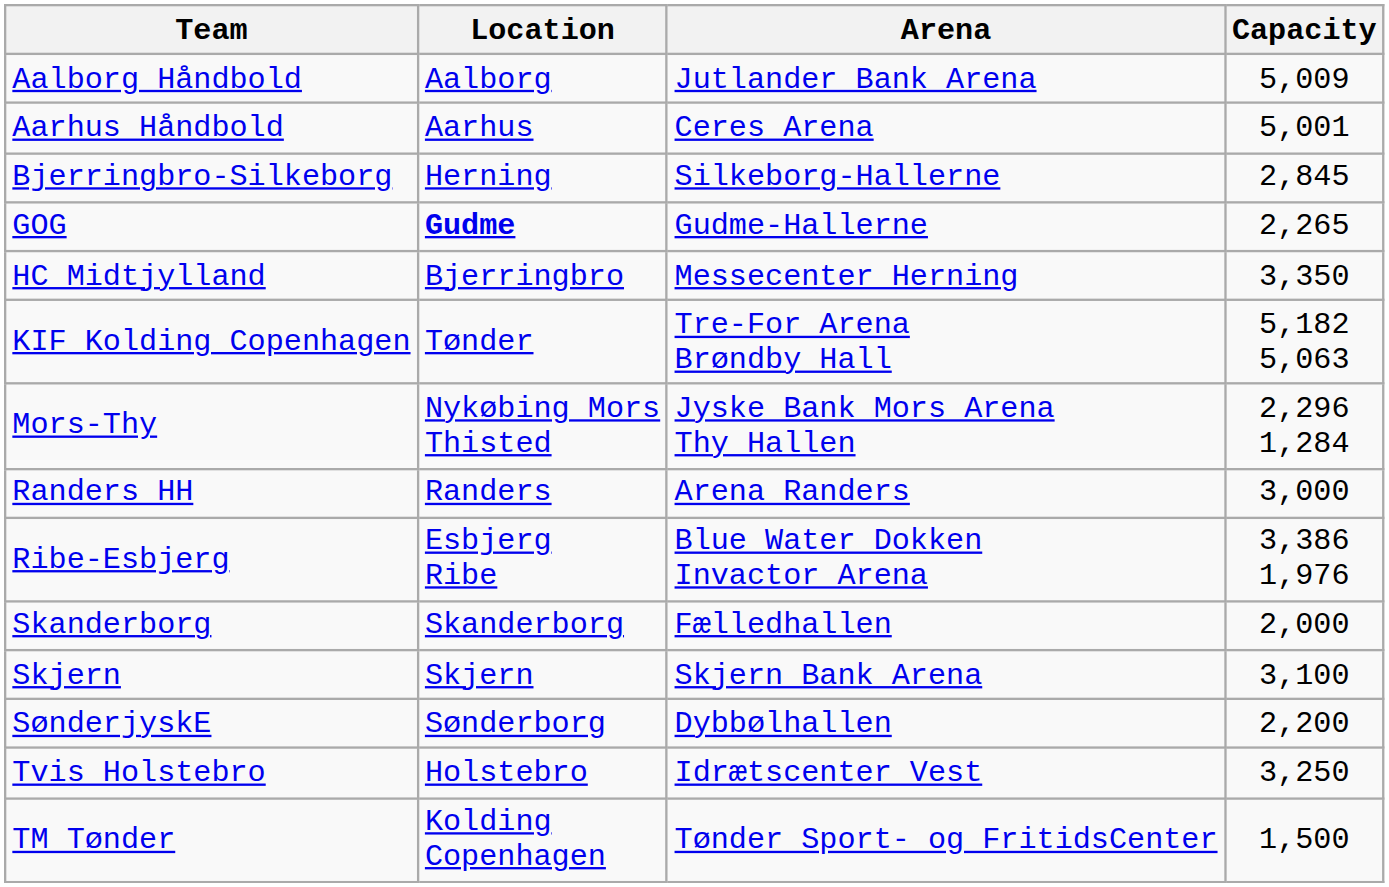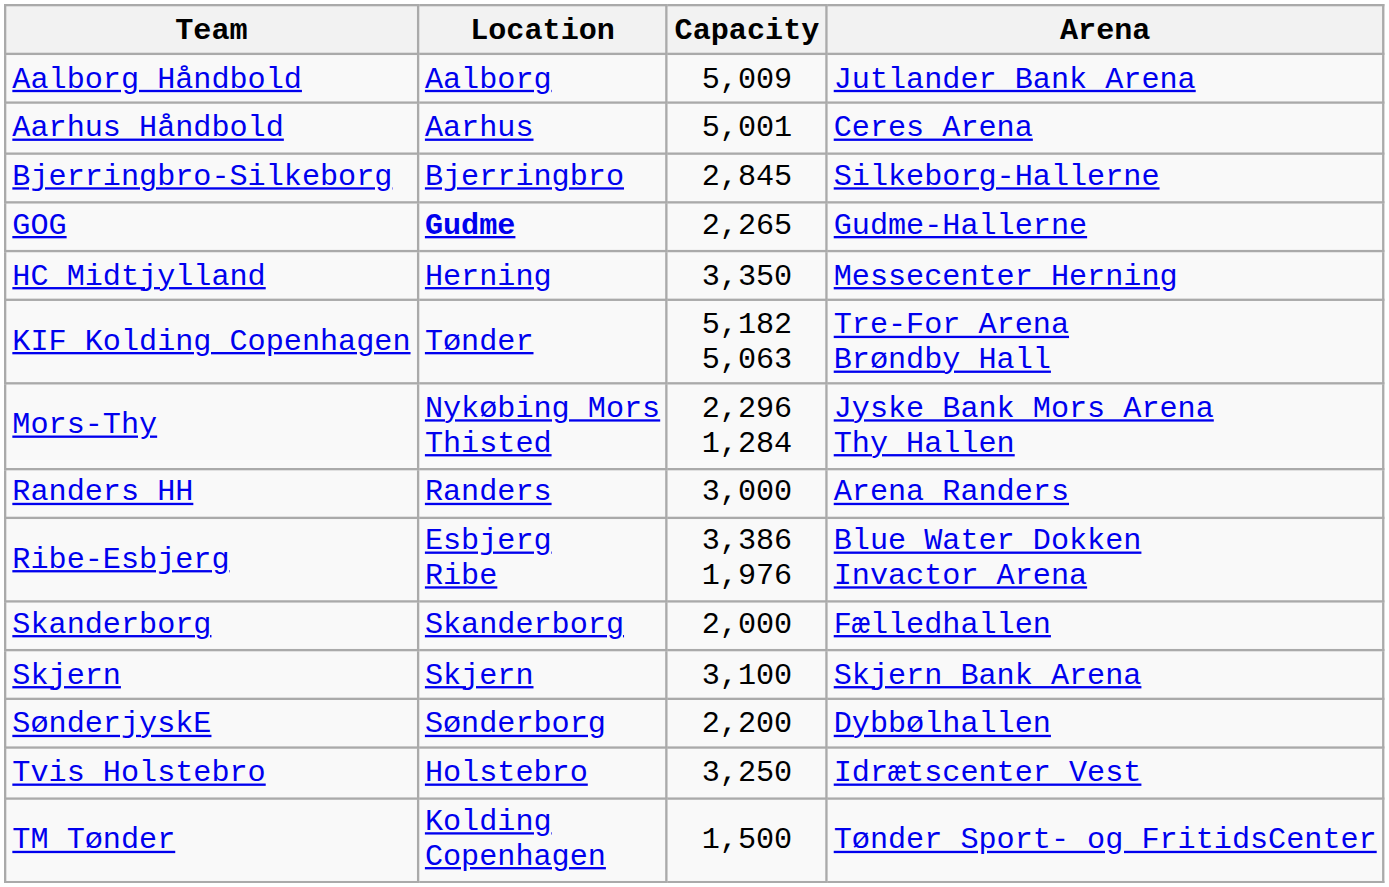columns swapped: Arena <-> Capacity
Bjerringbro-Silkeborg | Location: Herning -> Bjerringbro
HC Midtjylland | Location: Bjerringbro -> Herning
